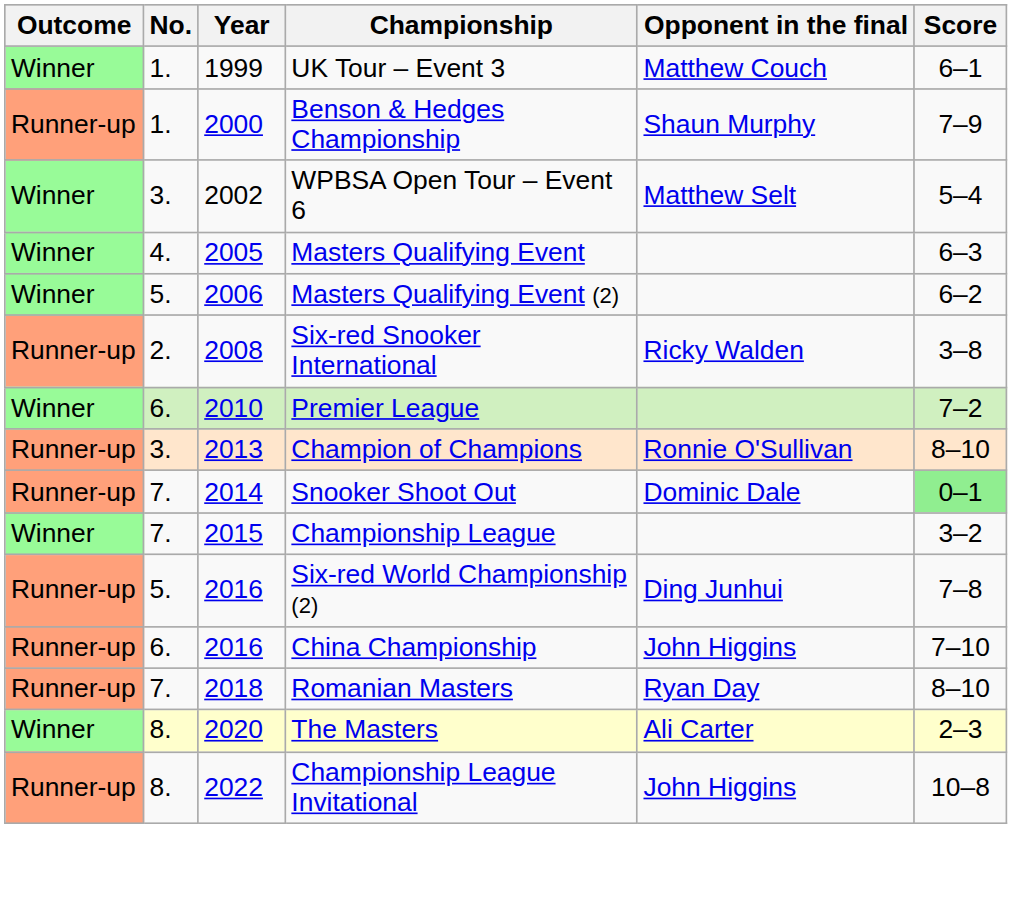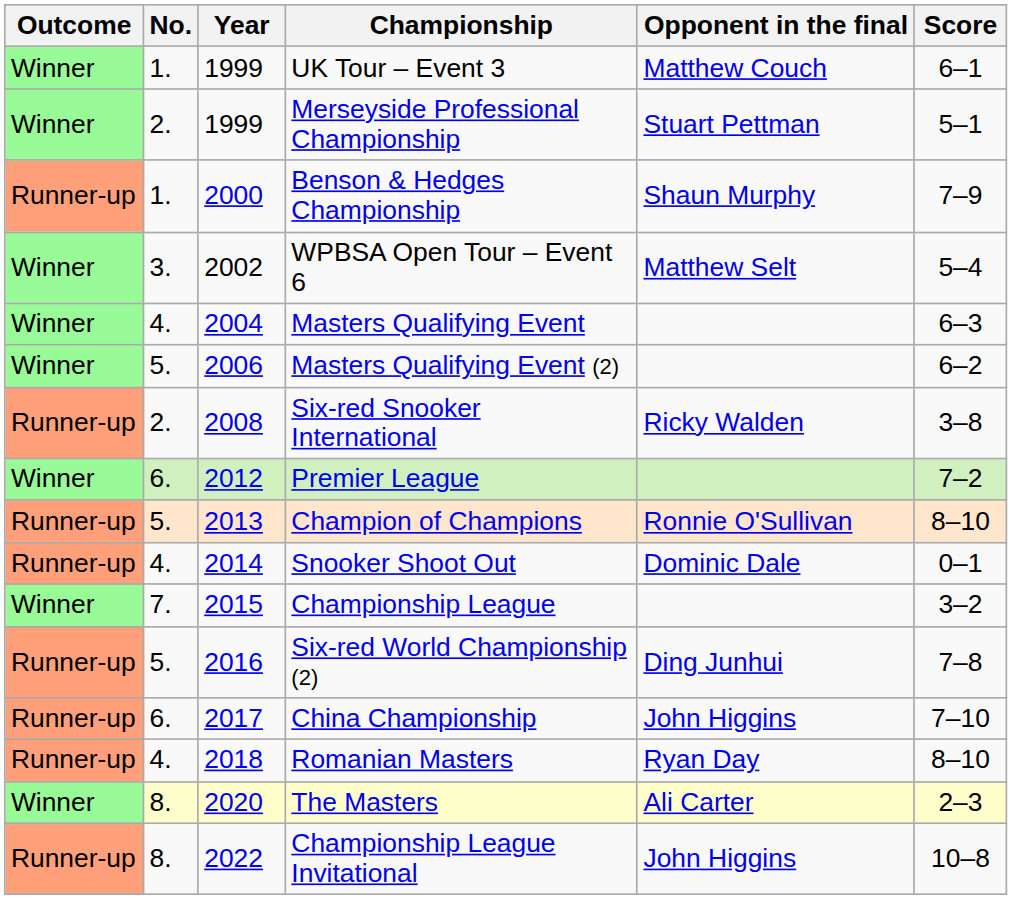+ row: Winner | 2. | 1999 | Merseyside Professional Championship | Stuart Pettman | 5–1
Masters Qualifying Event | Year: 2005 -> 2004
Premier League | Year: 2010 -> 2012
Champion of Champions | No.: 3. -> 5.
Snooker Shoot Out | No.: 7. -> 4.
Snooker Shoot Out | Score: lightgreen background -> no background
China Championship | Year: 2016 -> 2017
Romanian Masters | No.: 7. -> 4.
